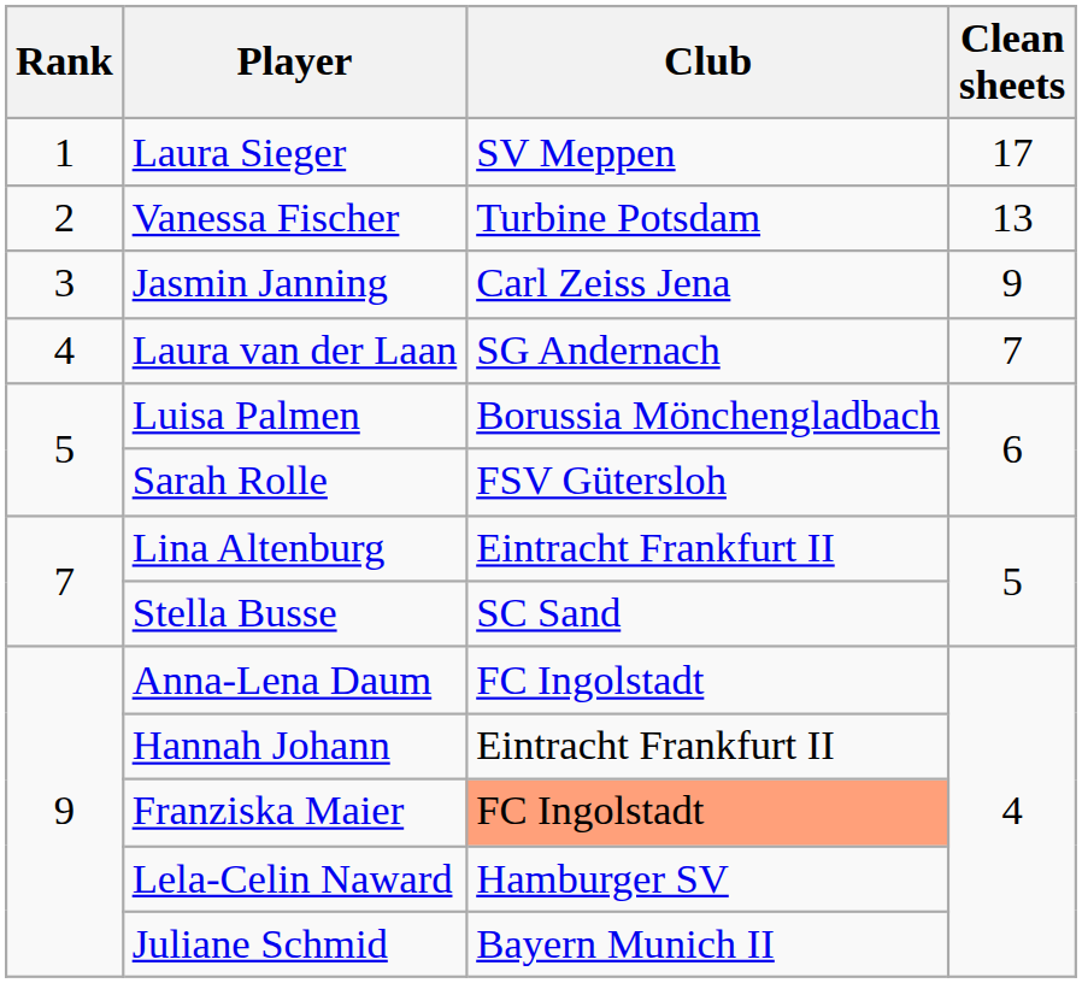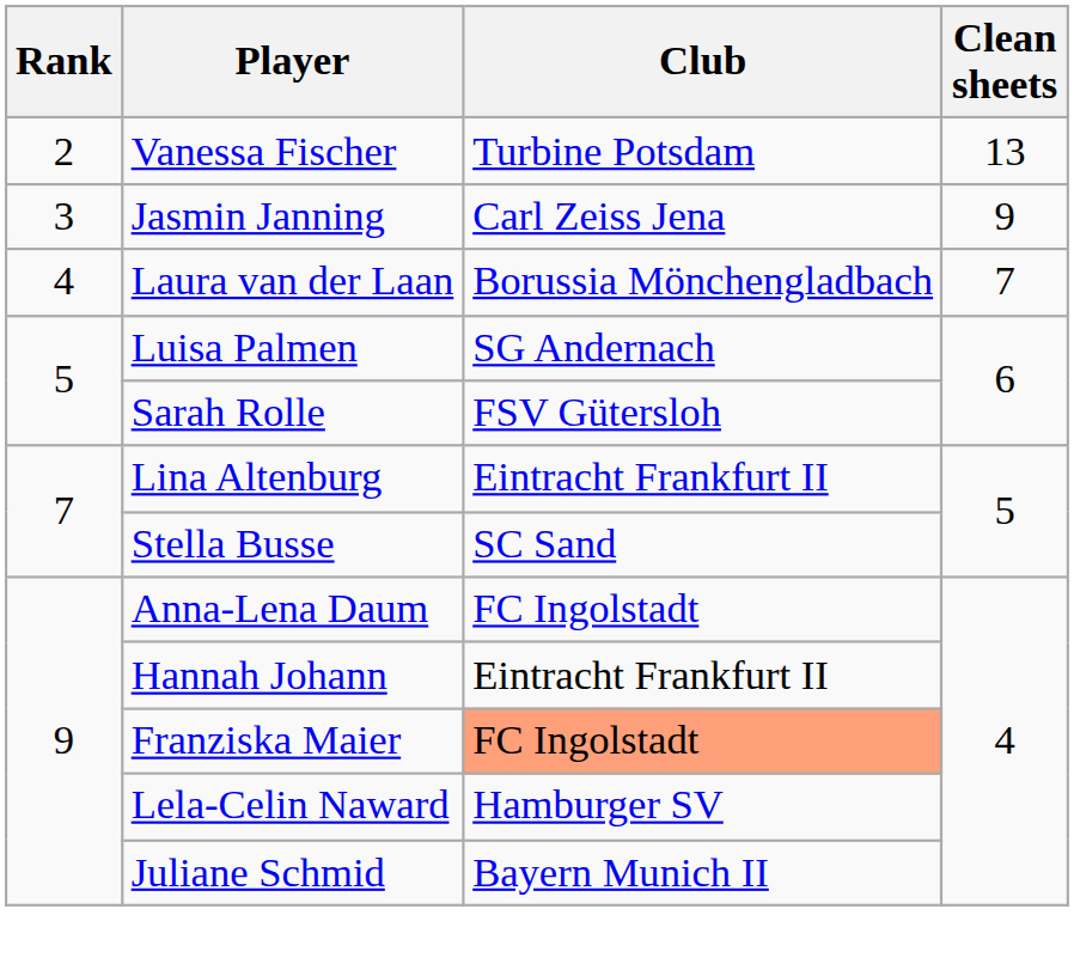- row: 1 | Laura Sieger | SV Meppen | 17
Laura van der Laan | Club: SG Andernach -> Borussia Mönchengladbach
Luisa Palmen | Club: Borussia Mönchengladbach -> SG Andernach
